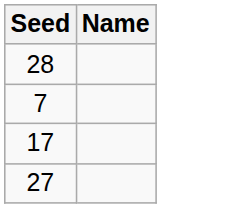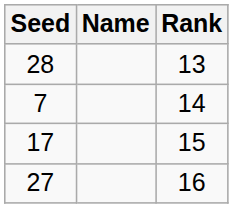+ column: Rank | 13 | 14 | 15 | 16
